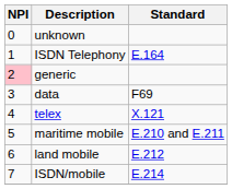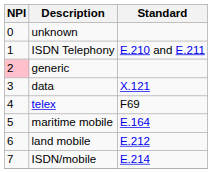ISDN Telephony | Standard: E.164 -> E.210 and E.211
data | Standard: F69 -> X.121
telex | Standard: X.121 -> F69
maritime mobile | Standard: E.210 and E.211 -> E.164
